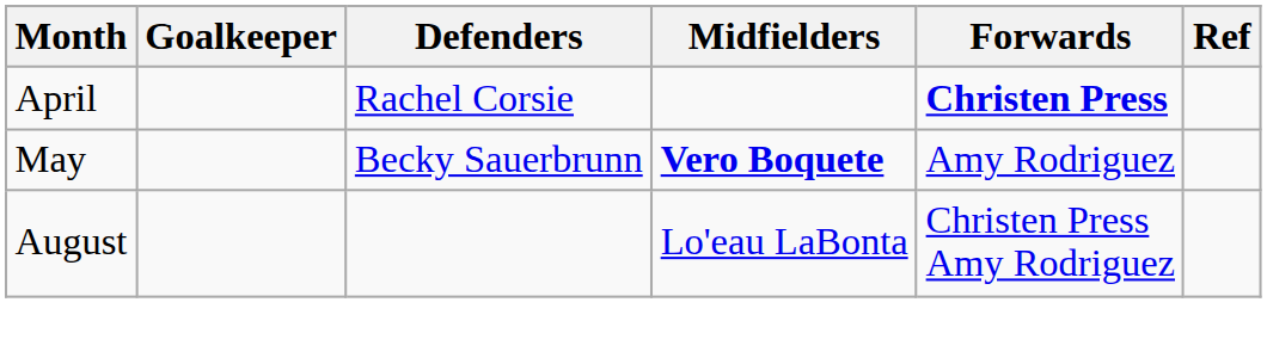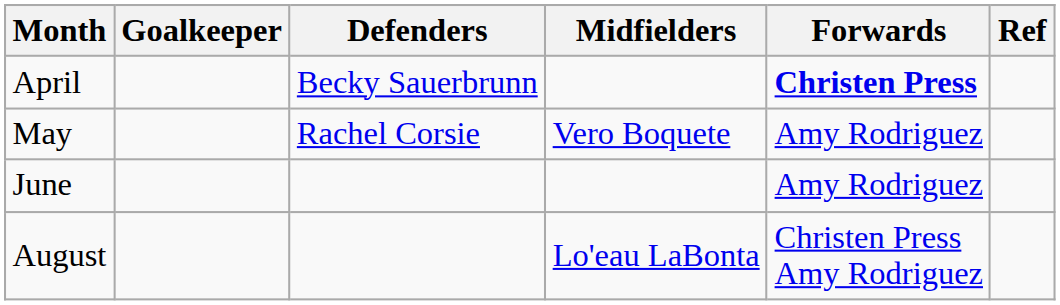April | Defenders: Rachel Corsie -> Becky Sauerbrunn
May | Defenders: Becky Sauerbrunn -> Rachel Corsie
May | Midfielders: bold -> normal
+ row: June | Amy Rodriguez
